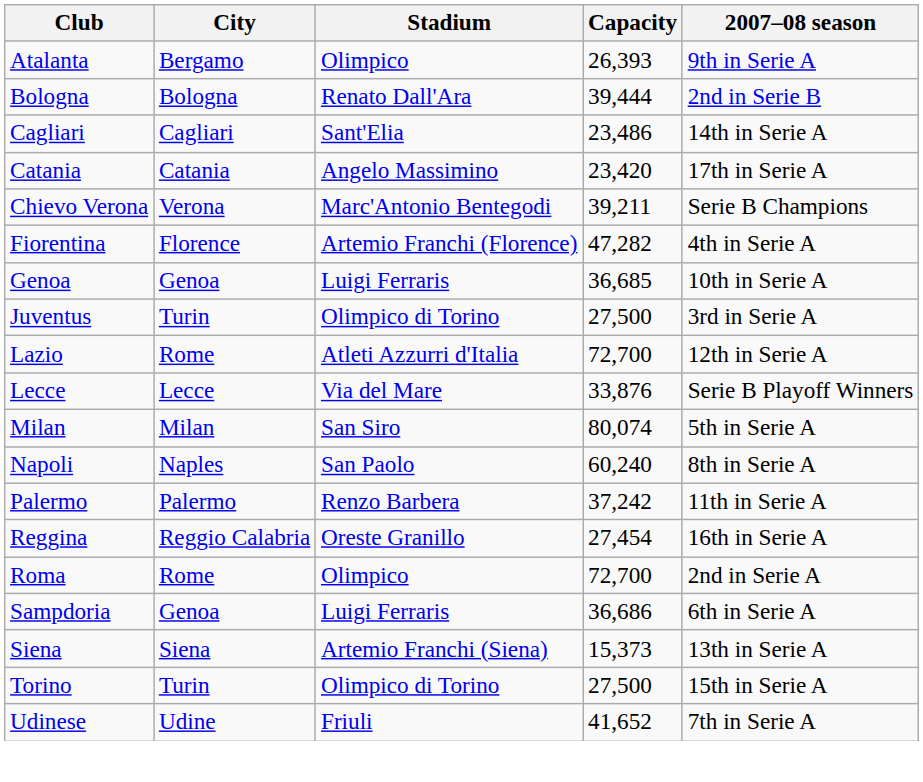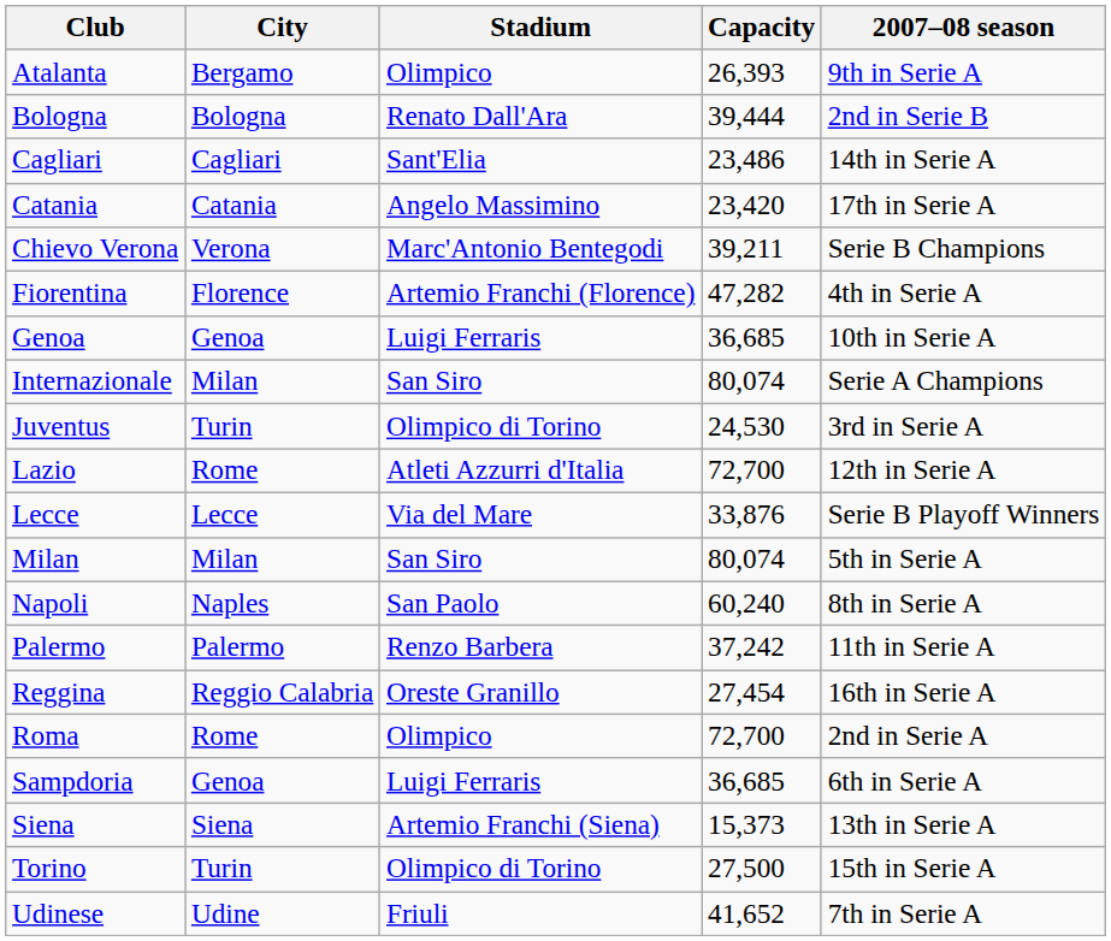+ row: Internazionale | Milan | San Siro | 80,074 | Serie A Champions
Juventus | Capacity: 27,500 -> 24,530
Sampdoria | Capacity: 36,686 -> 36,685
